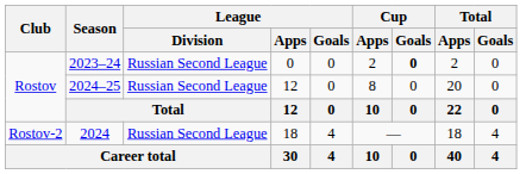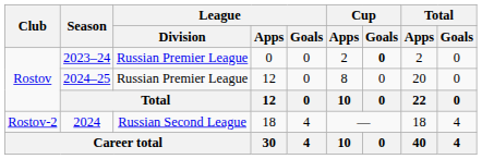2023–24 | League / Division: Russian Second League -> Russian Premier League
2024–25 | League / Division: Russian Second League -> Russian Premier League
